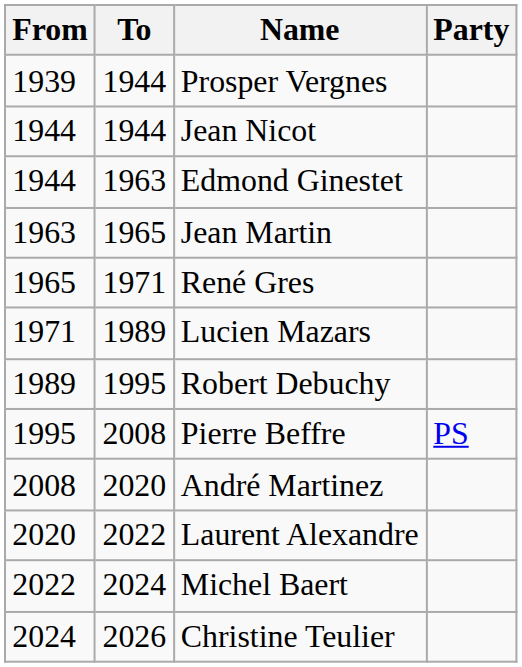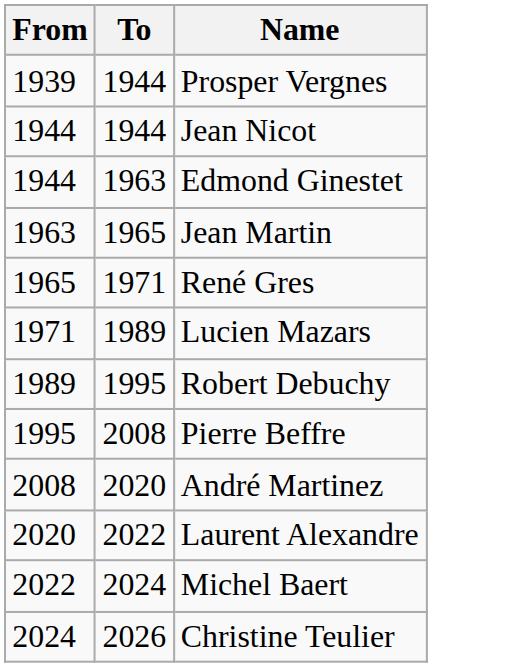- column: Party | PS
